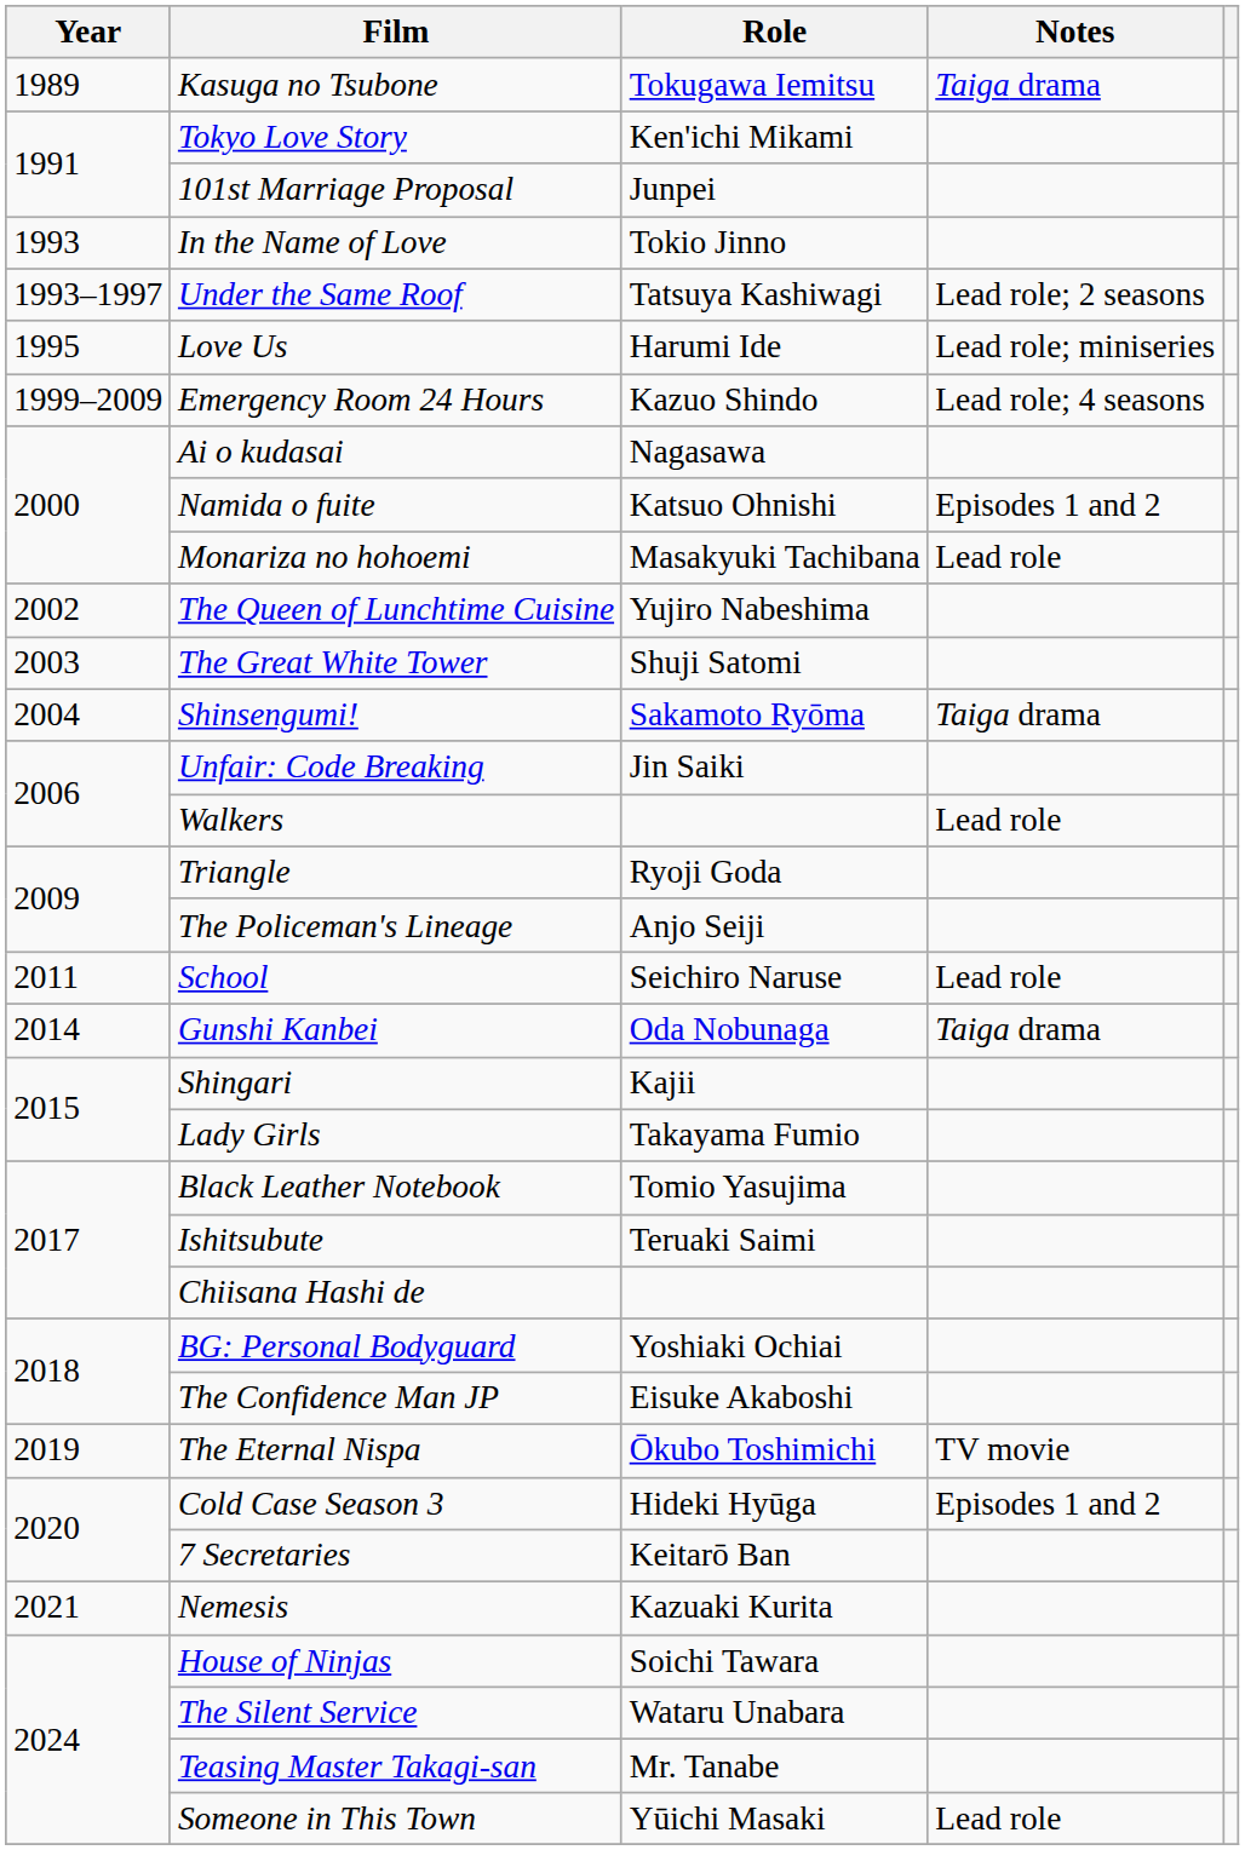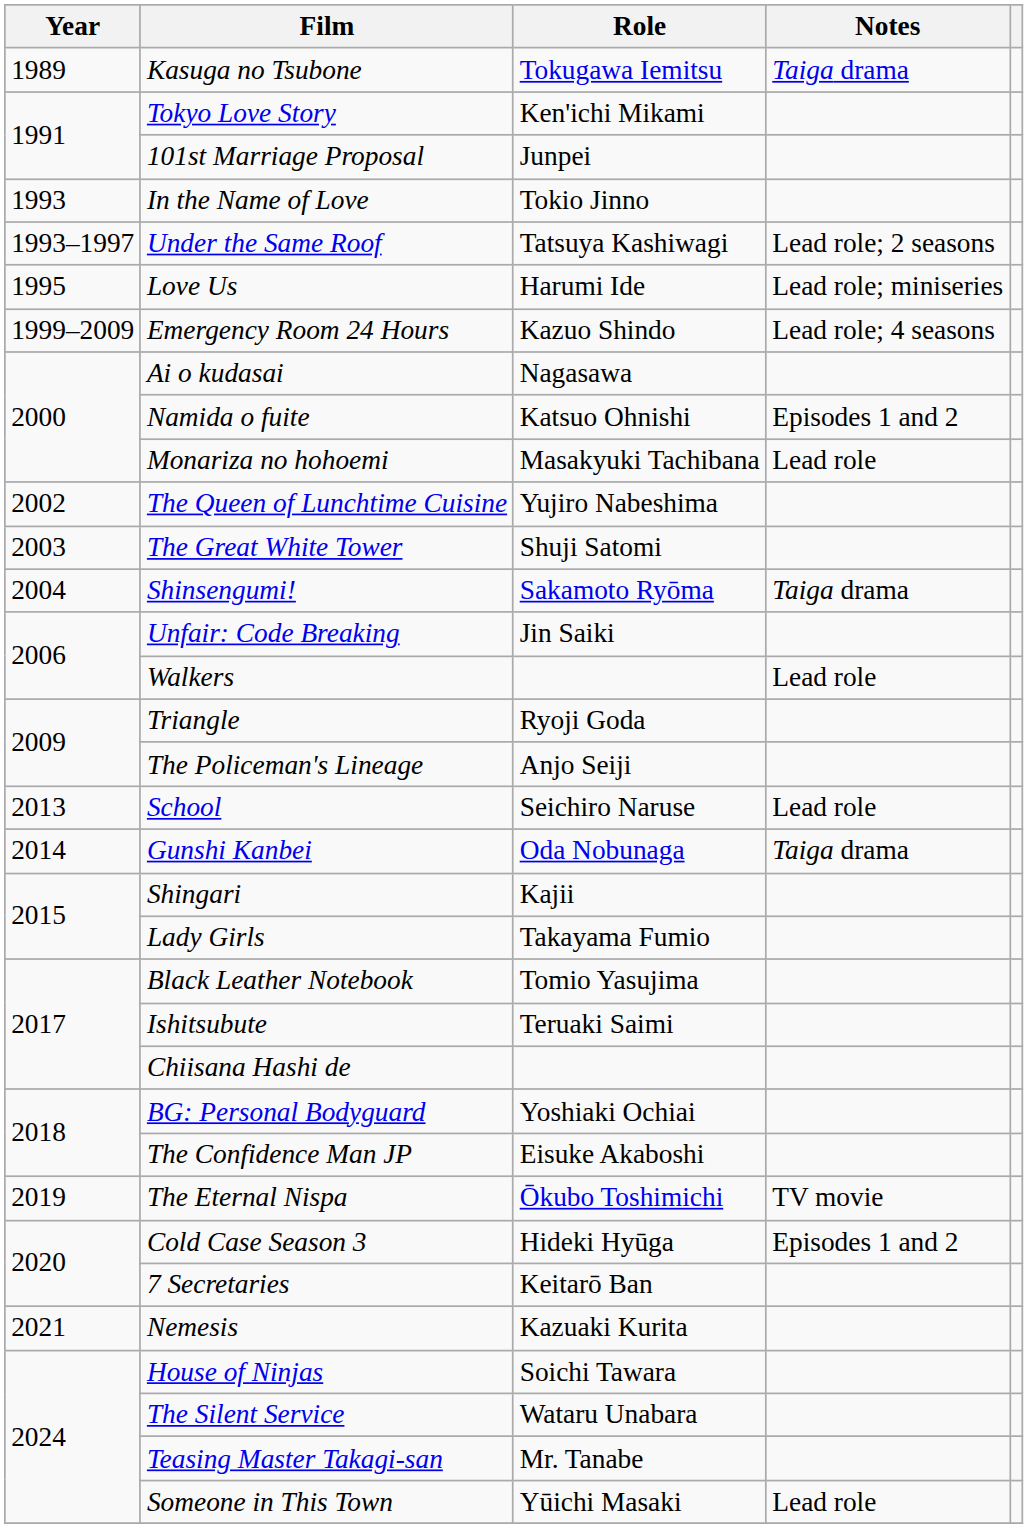School | Year: 2011 -> 2013
